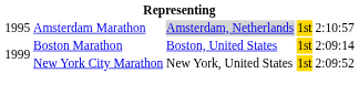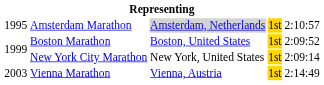Boston Marathon | column 5: 2:09:14 -> 2:09:52
New York City Marathon | column 5: 2:09:52 -> 2:09:14
+ row: 2003 | Vienna Marathon | Vienna, Austria | 1st | 2:14:49
